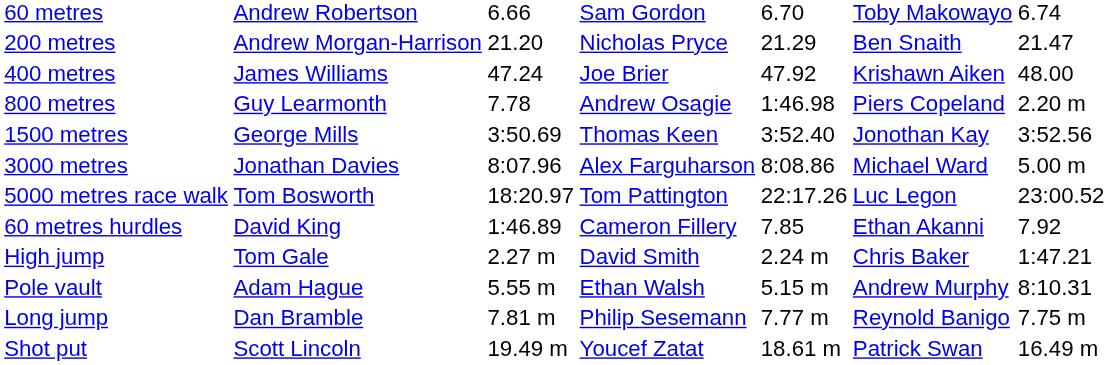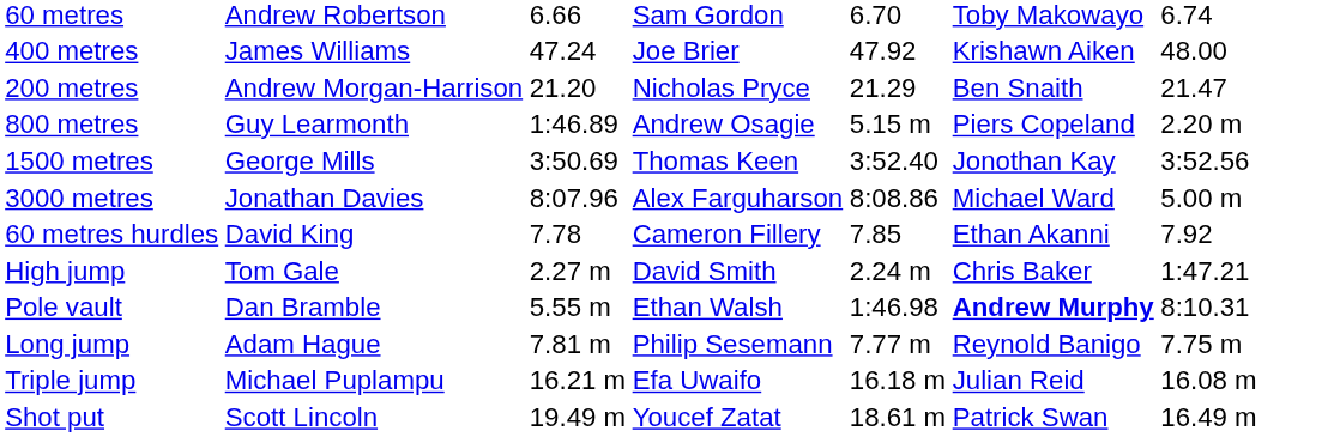rows swapped: 200 metres <-> 400 metres
800 metres | column 3: 7.78 -> 1:46.89
800 metres | column 5: 1:46.98 -> 5.15 m
- row: 5000 metres race walk | Tom Bosworth | 18:20.97 | Tom Pattington | 22:17.26 | Luc Legon | 23:00.52
60 metres hurdles | column 3: 1:46.89 -> 7.78
Pole vault | column 2: Adam Hague -> Dan Bramble
Pole vault | column 5: 5.15 m -> 1:46.98
Pole vault | column 6: normal -> bold
Long jump | column 2: Dan Bramble -> Adam Hague
+ row: Triple jump | Michael Puplampu | 16.21 m | Efa Uwaifo | 16.18 m | Julian Reid | 16.08 m
